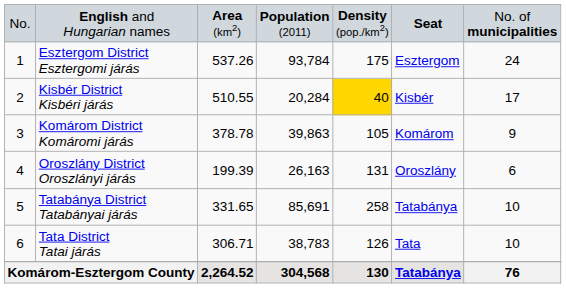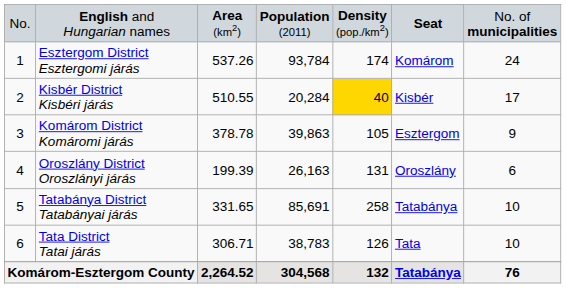Esztergom District Esztergomi járás | column 5: 175 -> 174
Esztergom District Esztergomi járás | column 6: Esztergom -> Komárom
Komárom District Komáromi járás | column 6: Komárom -> Esztergom
Komárom-Esztergom County | column 5: 130 -> 132
